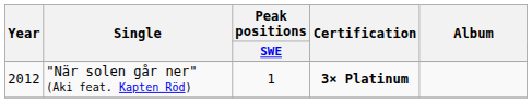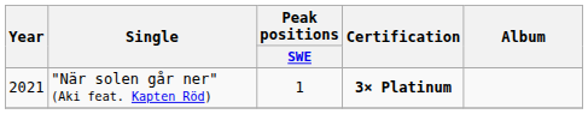"När solen går ner" (Aki feat. Kapten Röd) | Year: 2012 -> 2021
